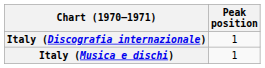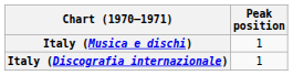rows swapped: Italy (Discografia internazionale) <-> Italy (Musica e dischi)
